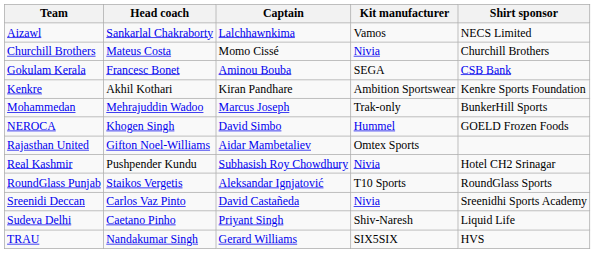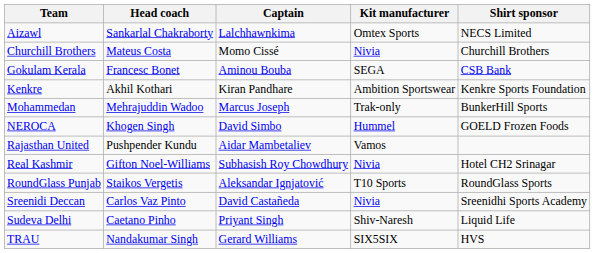Aizawl | Kit manufacturer: Vamos -> Omtex Sports
Rajasthan United | Head coach: Gifton Noel-Williams -> Pushpender Kundu
Rajasthan United | Kit manufacturer: Omtex Sports -> Vamos
Real Kashmir | Head coach: Pushpender Kundu -> Gifton Noel-Williams
